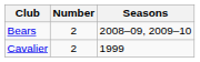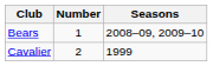Bears | Number: 2 -> 1
